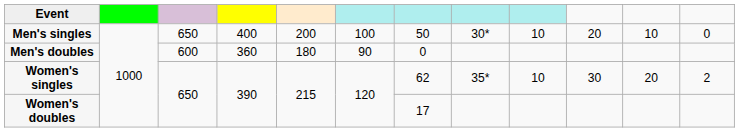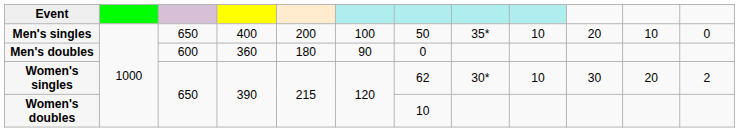Men's singles | column 8: 30* -> 35*
Women's singles | column 8: 35* -> 30*
Women's doubles | column 7: 17 -> 10
